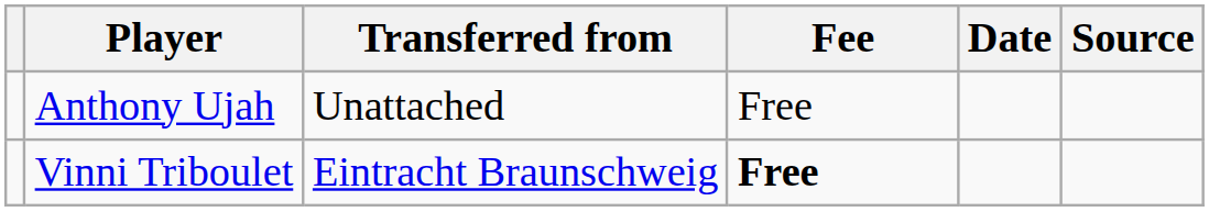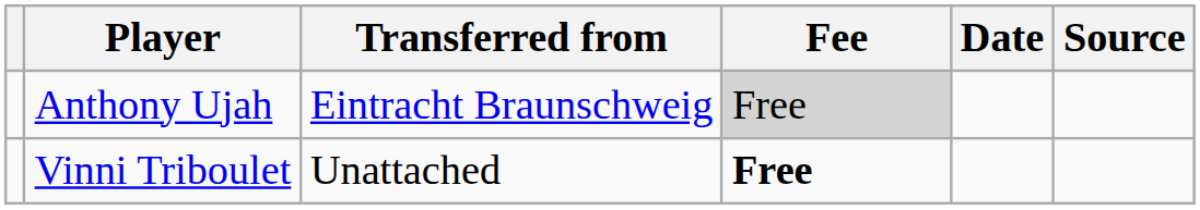Anthony Ujah | Transferred from: Unattached -> Eintracht Braunschweig
Anthony Ujah | Fee: no background -> lightgrey background
Vinni Triboulet | Transferred from: Eintracht Braunschweig -> Unattached
